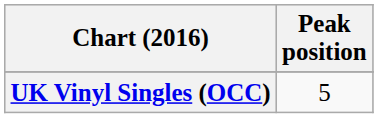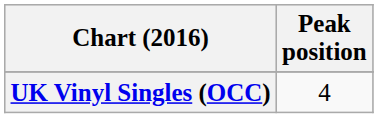UK Vinyl Singles (OCC) | Peak position: 5 -> 4
